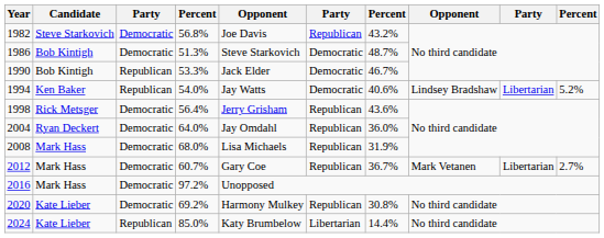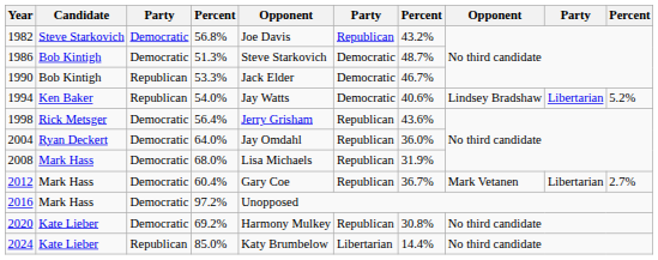2012 | column 4: 60.7% -> 60.4%
